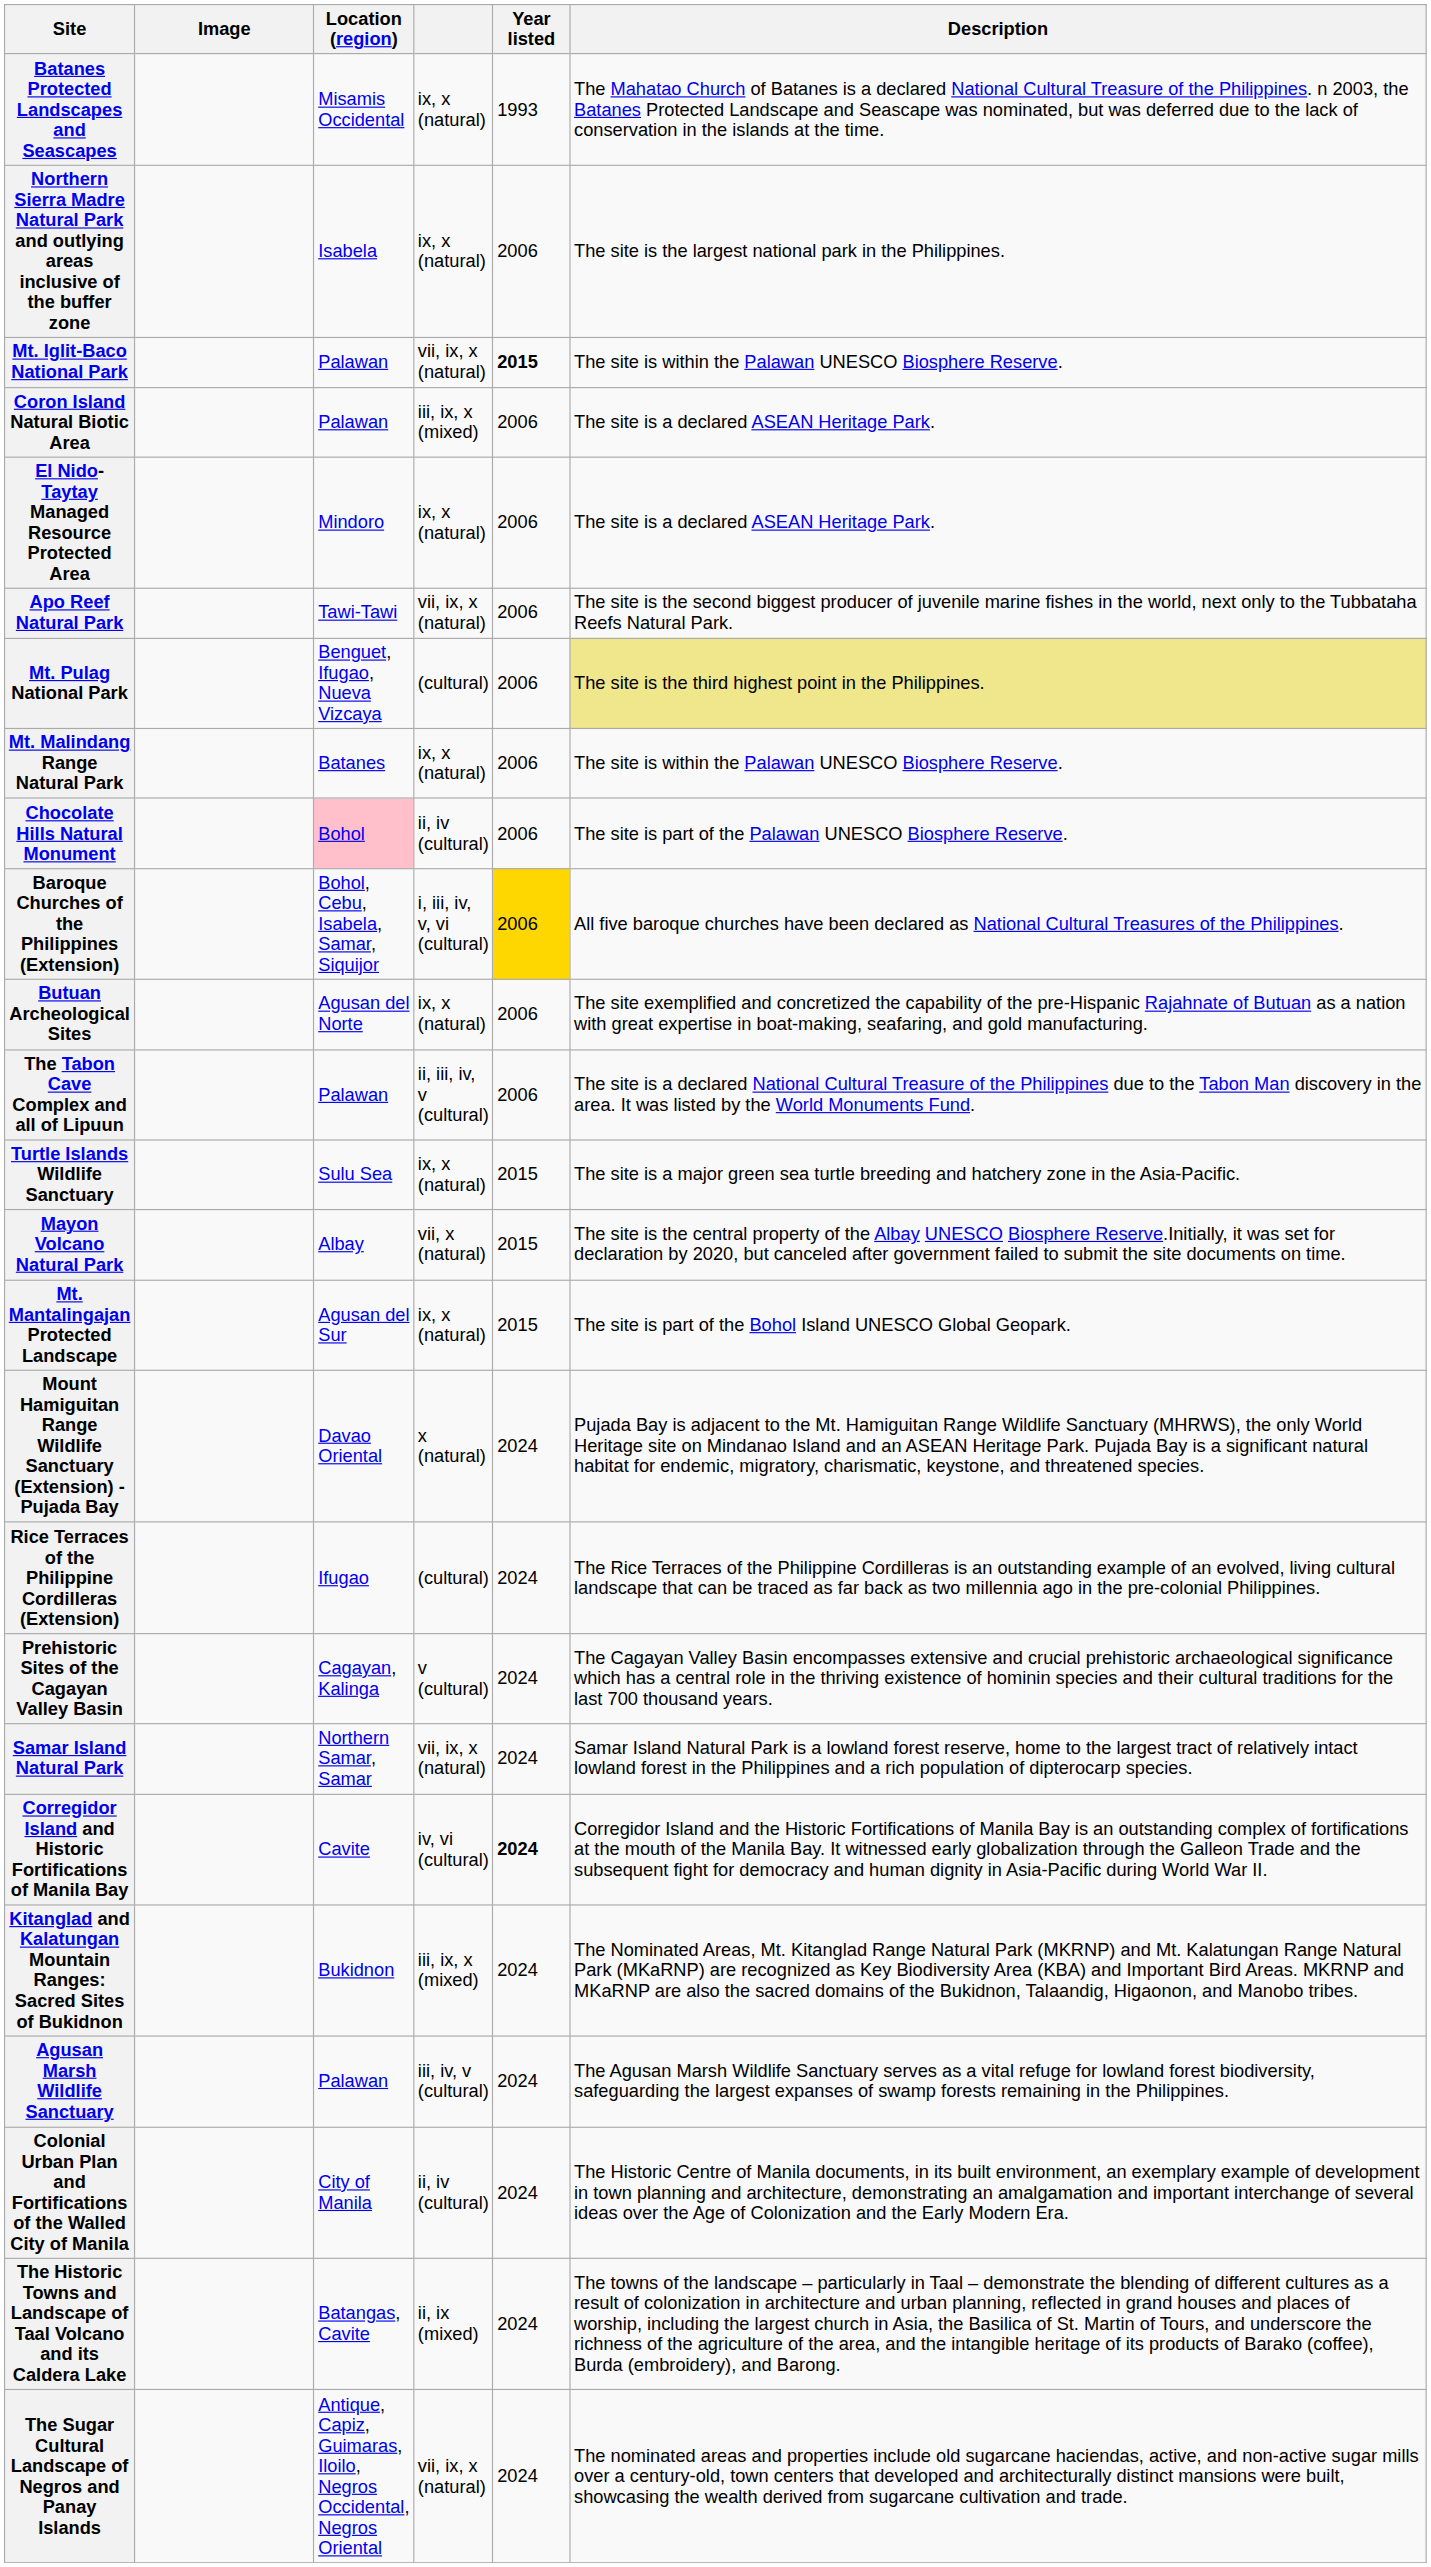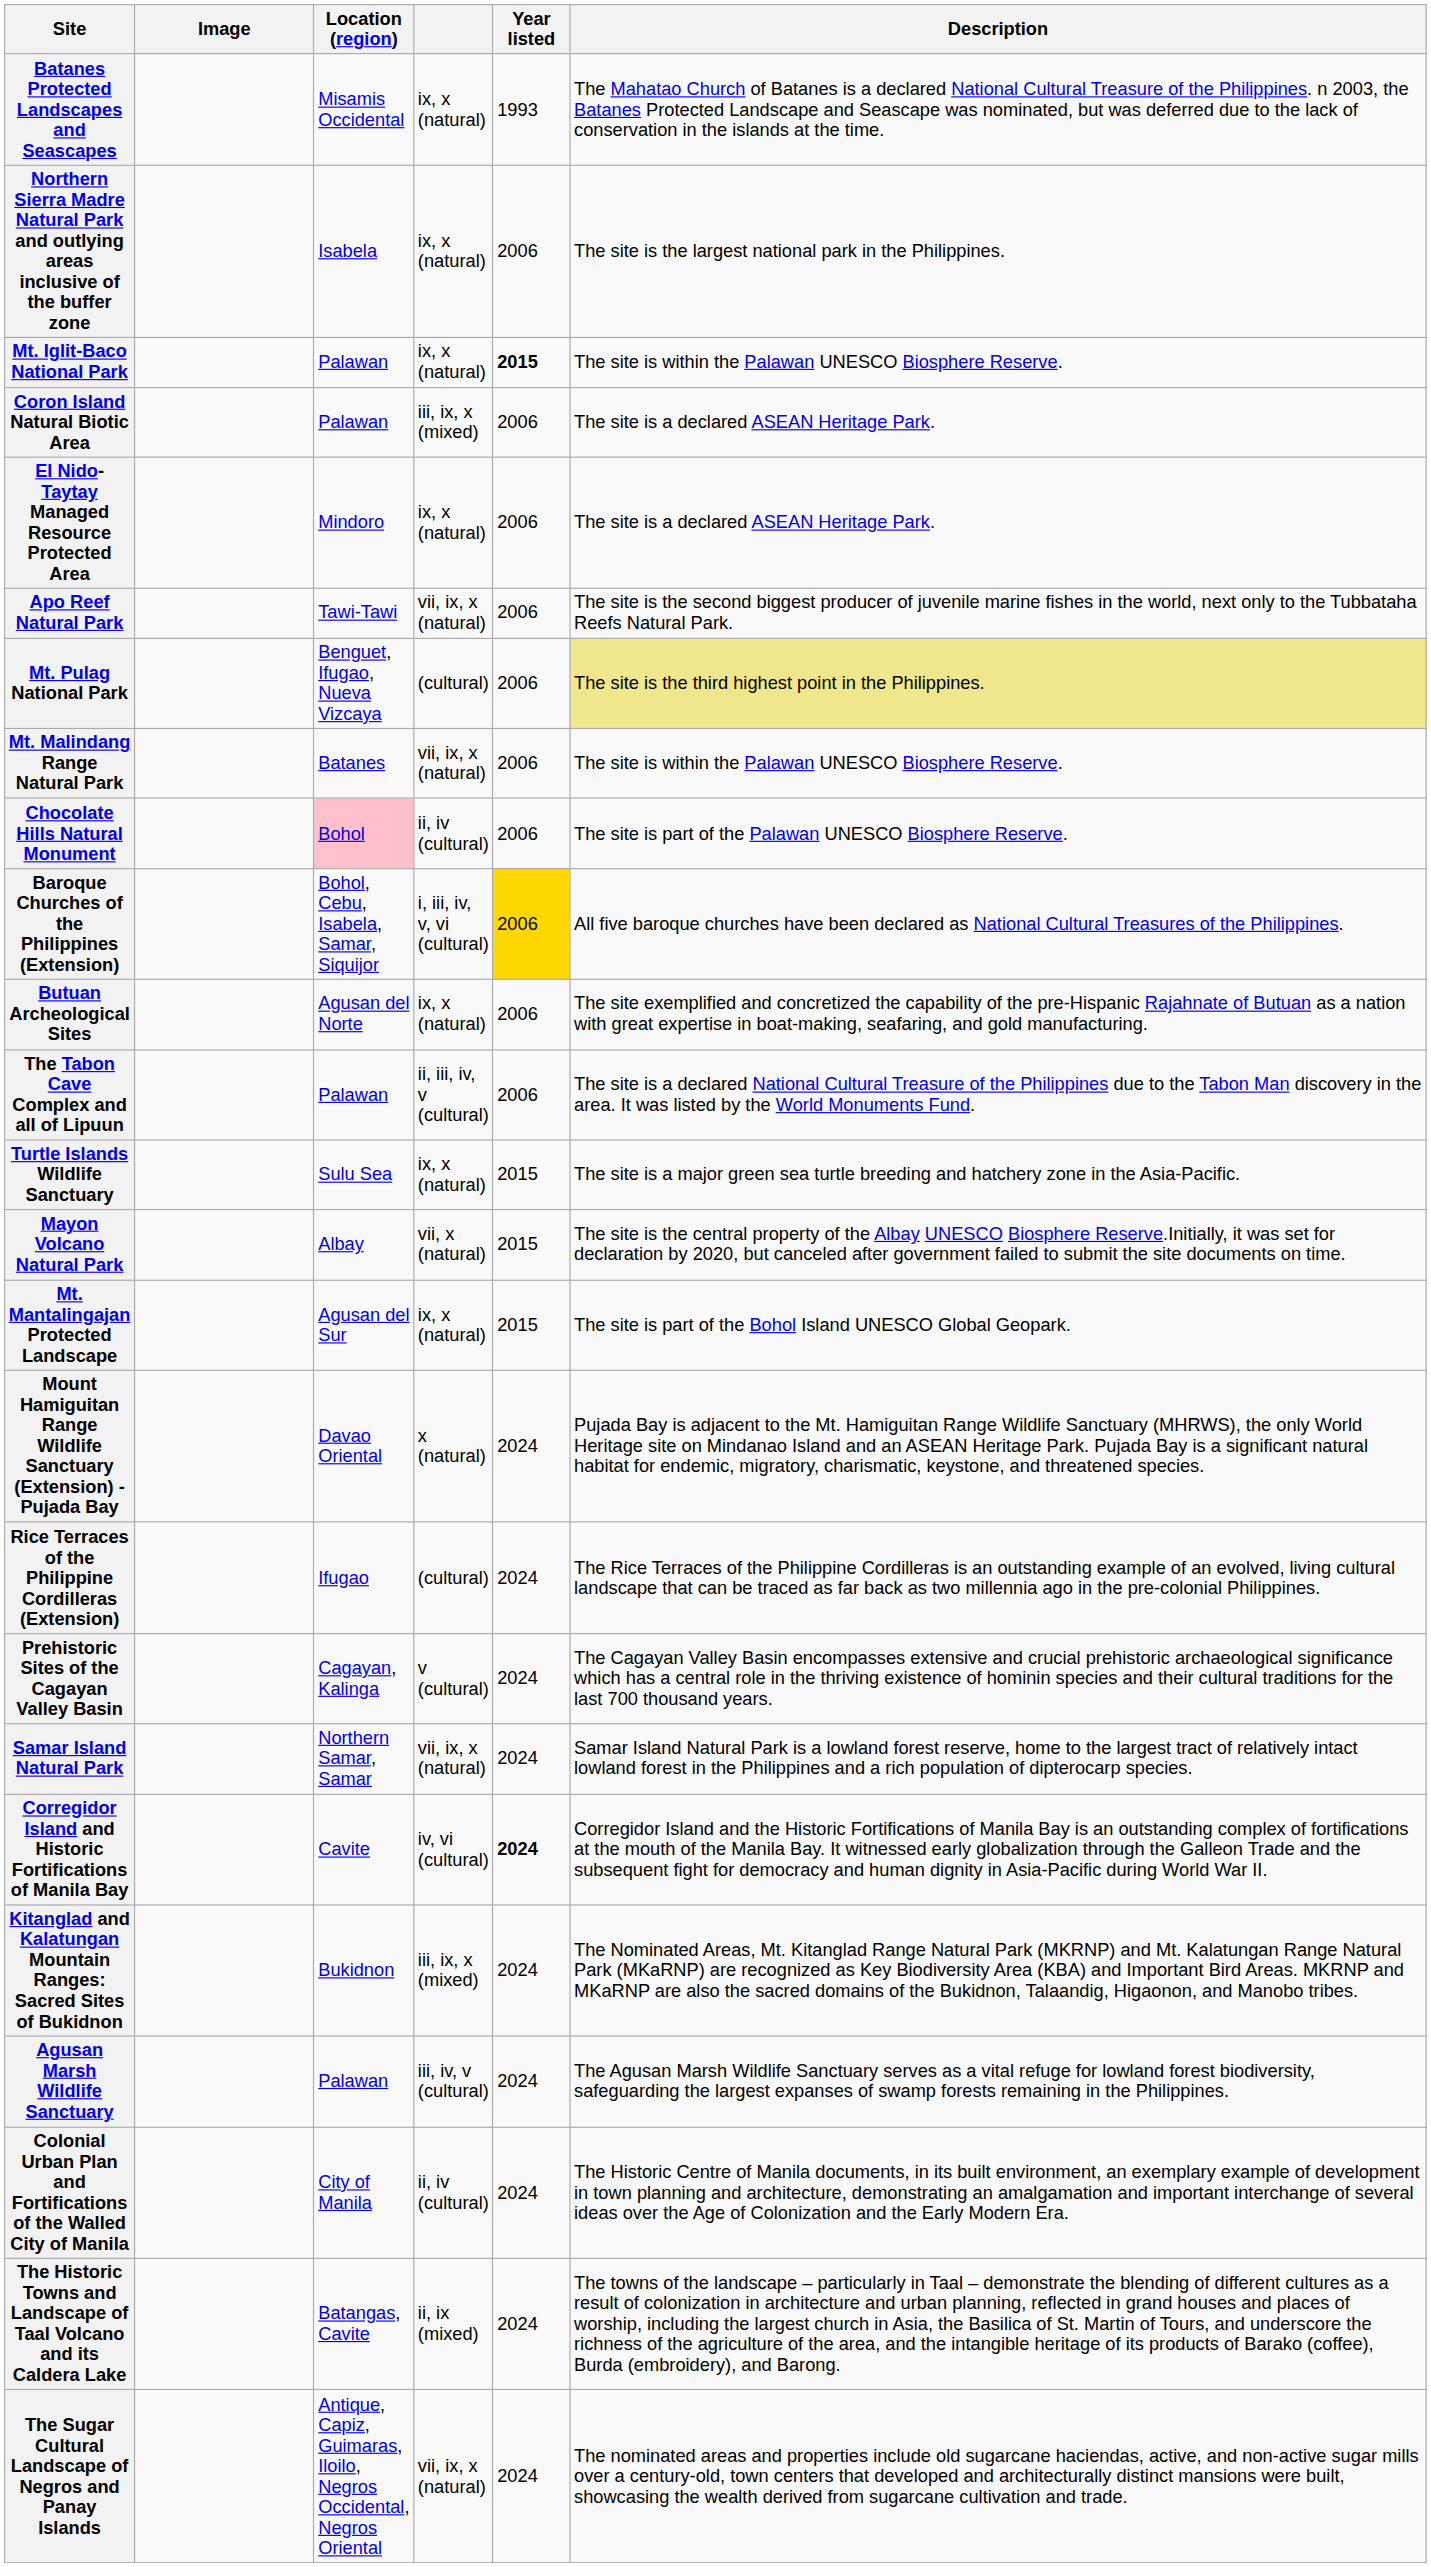Mt. Iglit-Baco National Park | column 4: vii, ix, x (natural) -> ix, x (natural)
Mt. Malindang Range Natural Park | column 4: ix, x (natural) -> vii, ix, x (natural)
